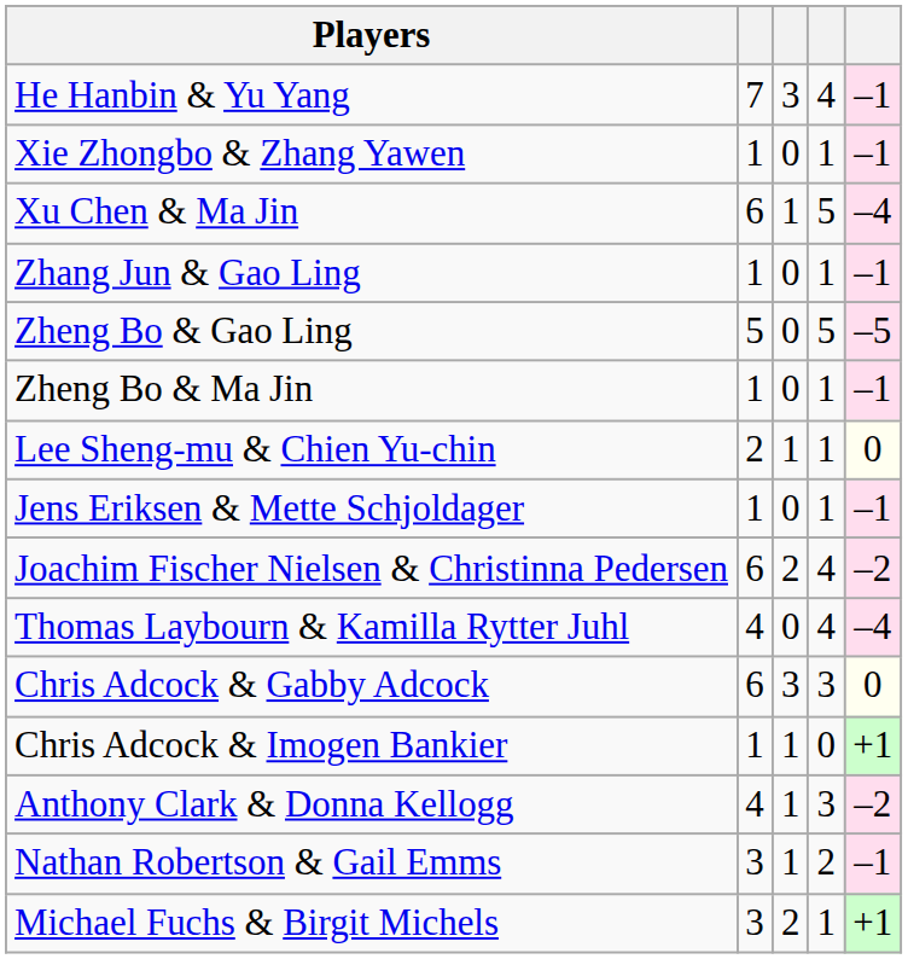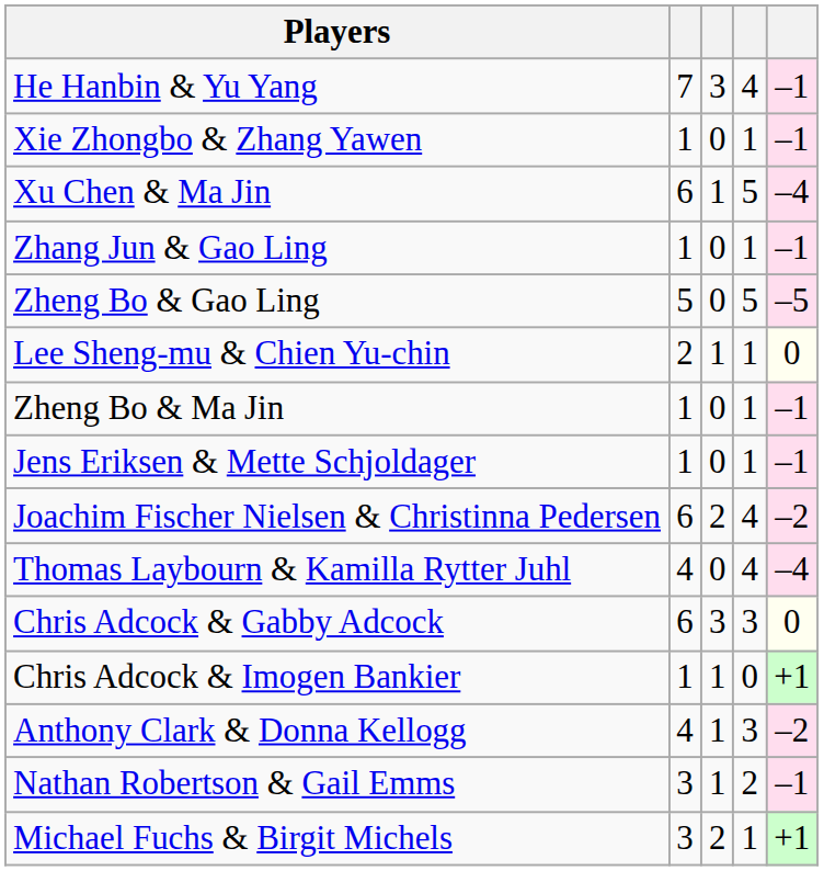rows swapped: Zheng Bo & Ma Jin <-> Lee Sheng-mu & Chien Yu-chin
